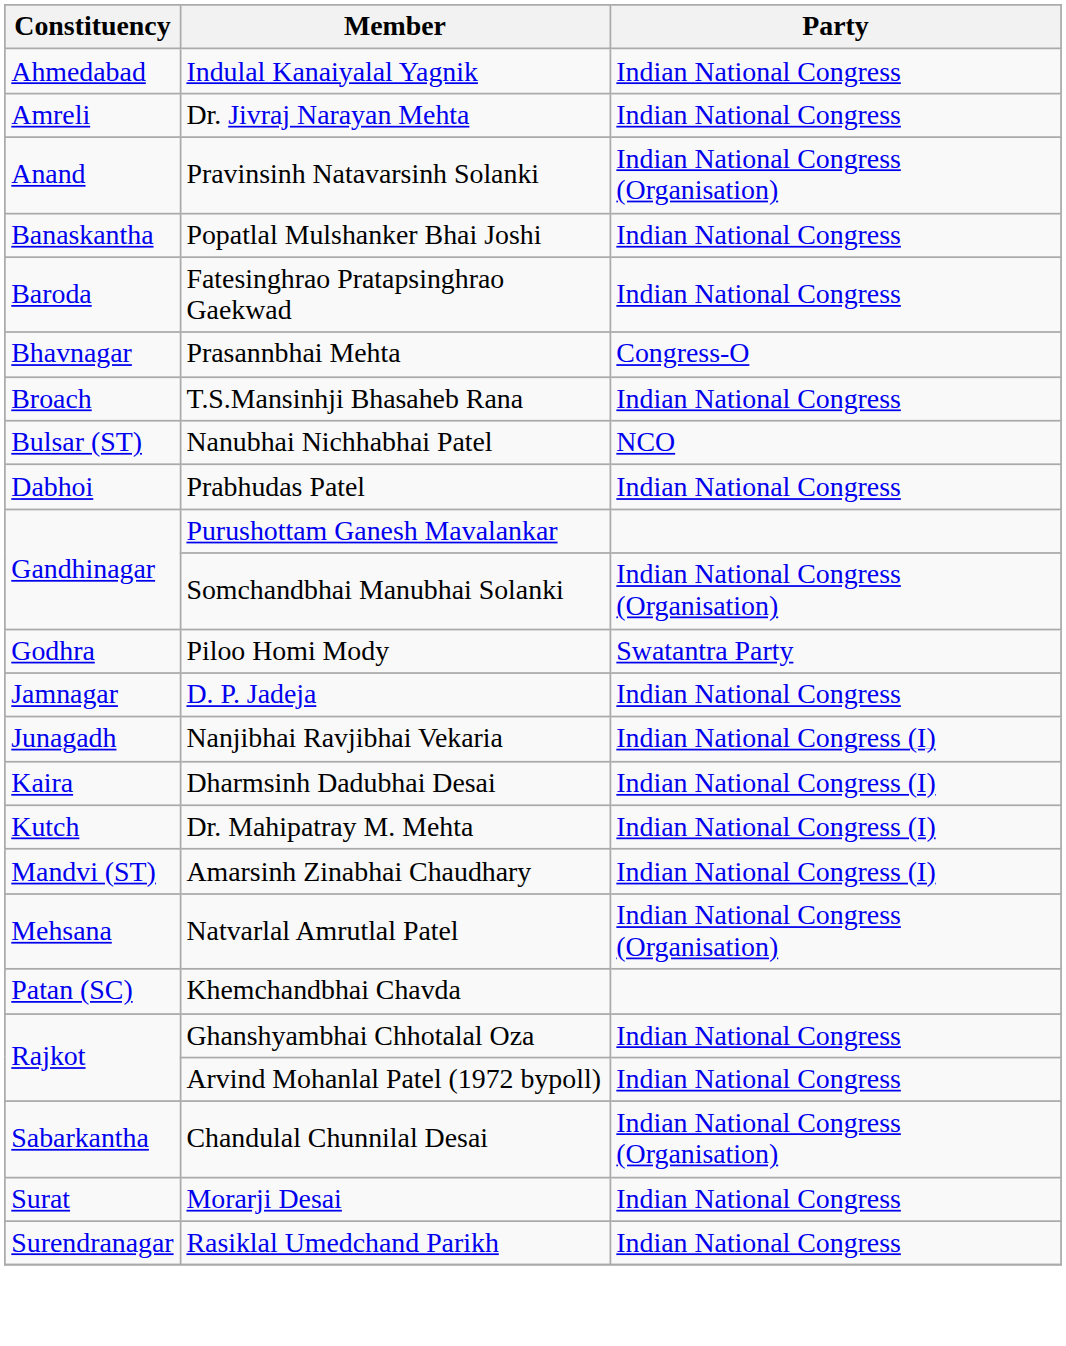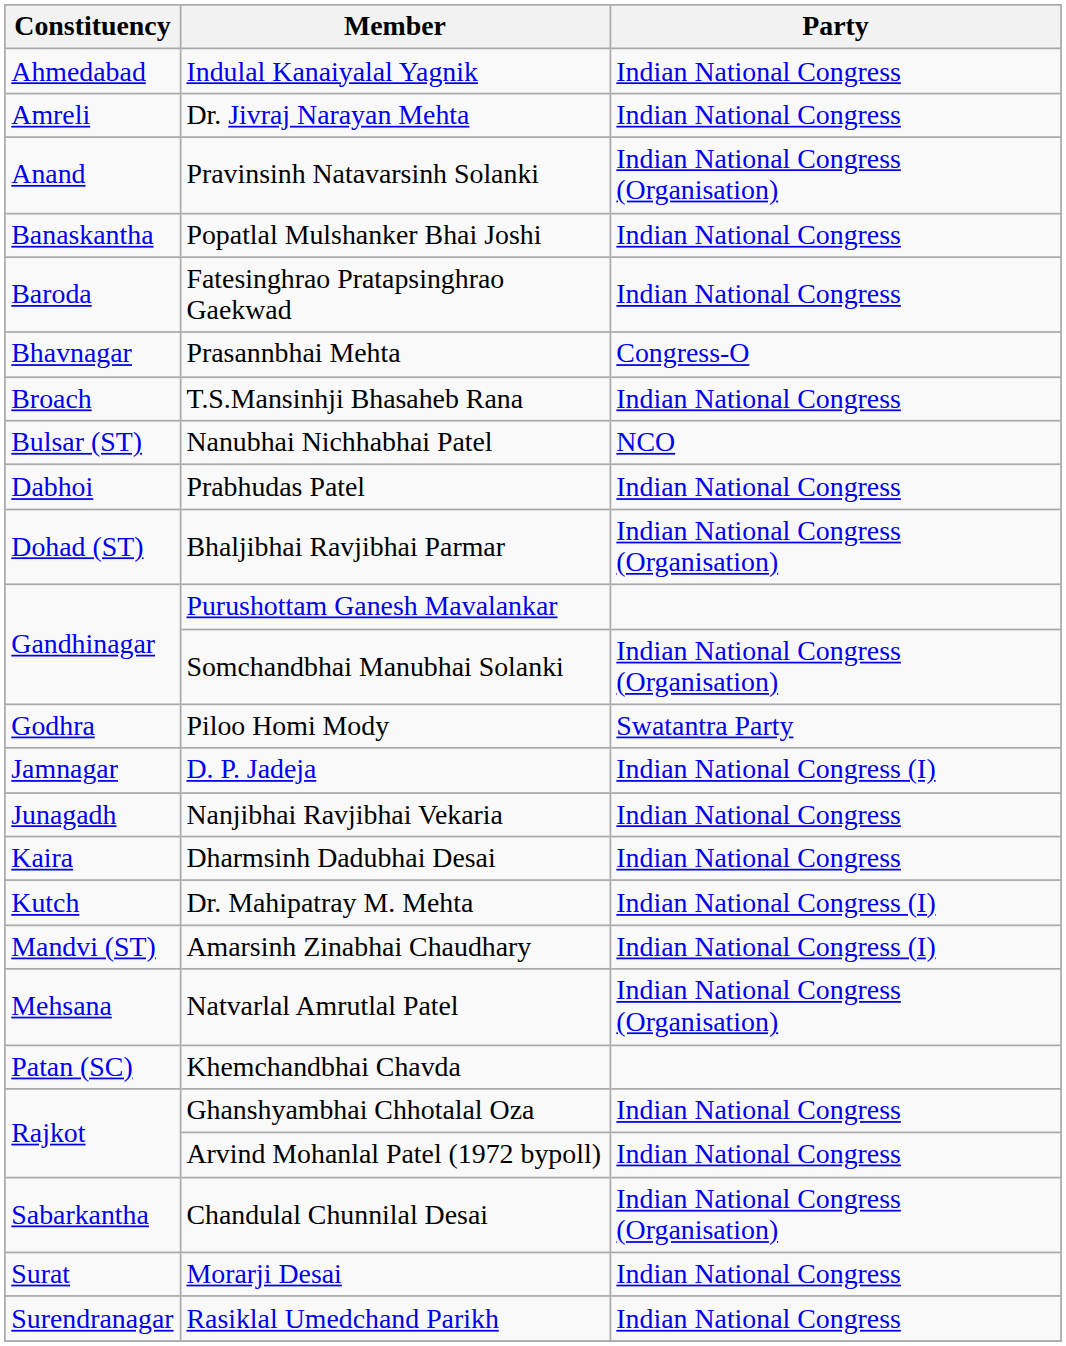+ row: Dohad (ST) | Bhaljibhai Ravjibhai Parmar | Indian National Congress (Organisation)
D. P. Jadeja | Party: Indian National Congress -> Indian National Congress (I)
Nanjibhai Ravjibhai Vekaria | Party: Indian National Congress (I) -> Indian National Congress
Dharmsinh Dadubhai Desai | Party: Indian National Congress (I) -> Indian National Congress
